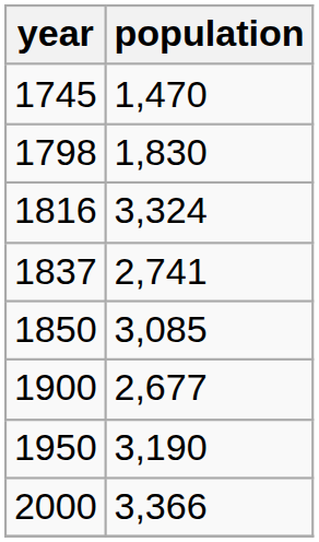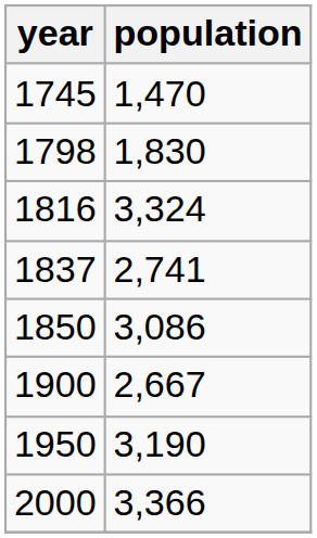1850 | population: 3,085 -> 3,086
1900 | population: 2,677 -> 2,667
